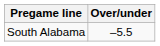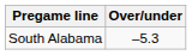South Alabama | Over/under: –5.5 -> –5.3
